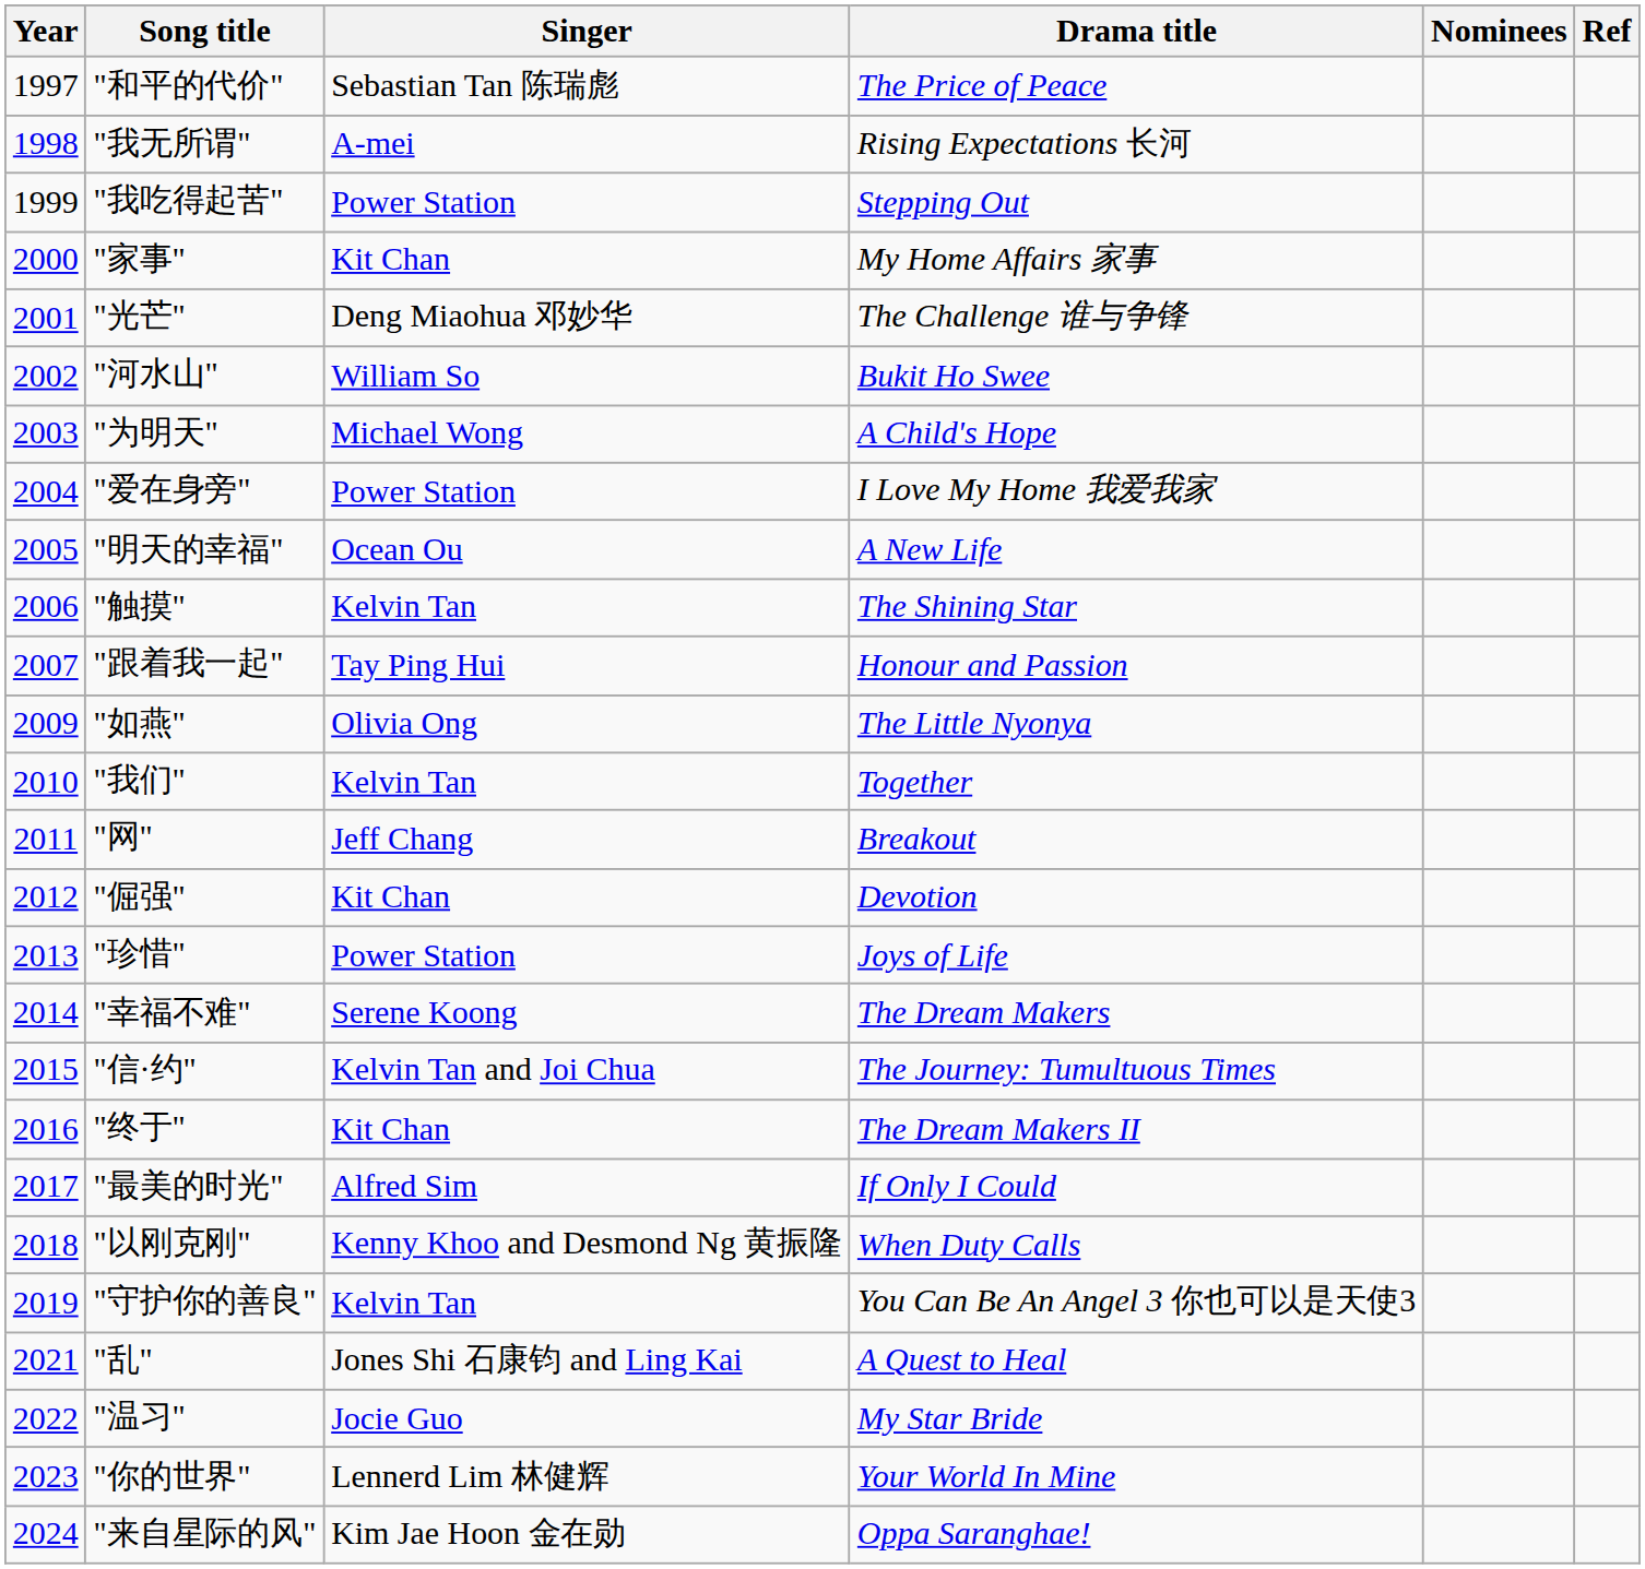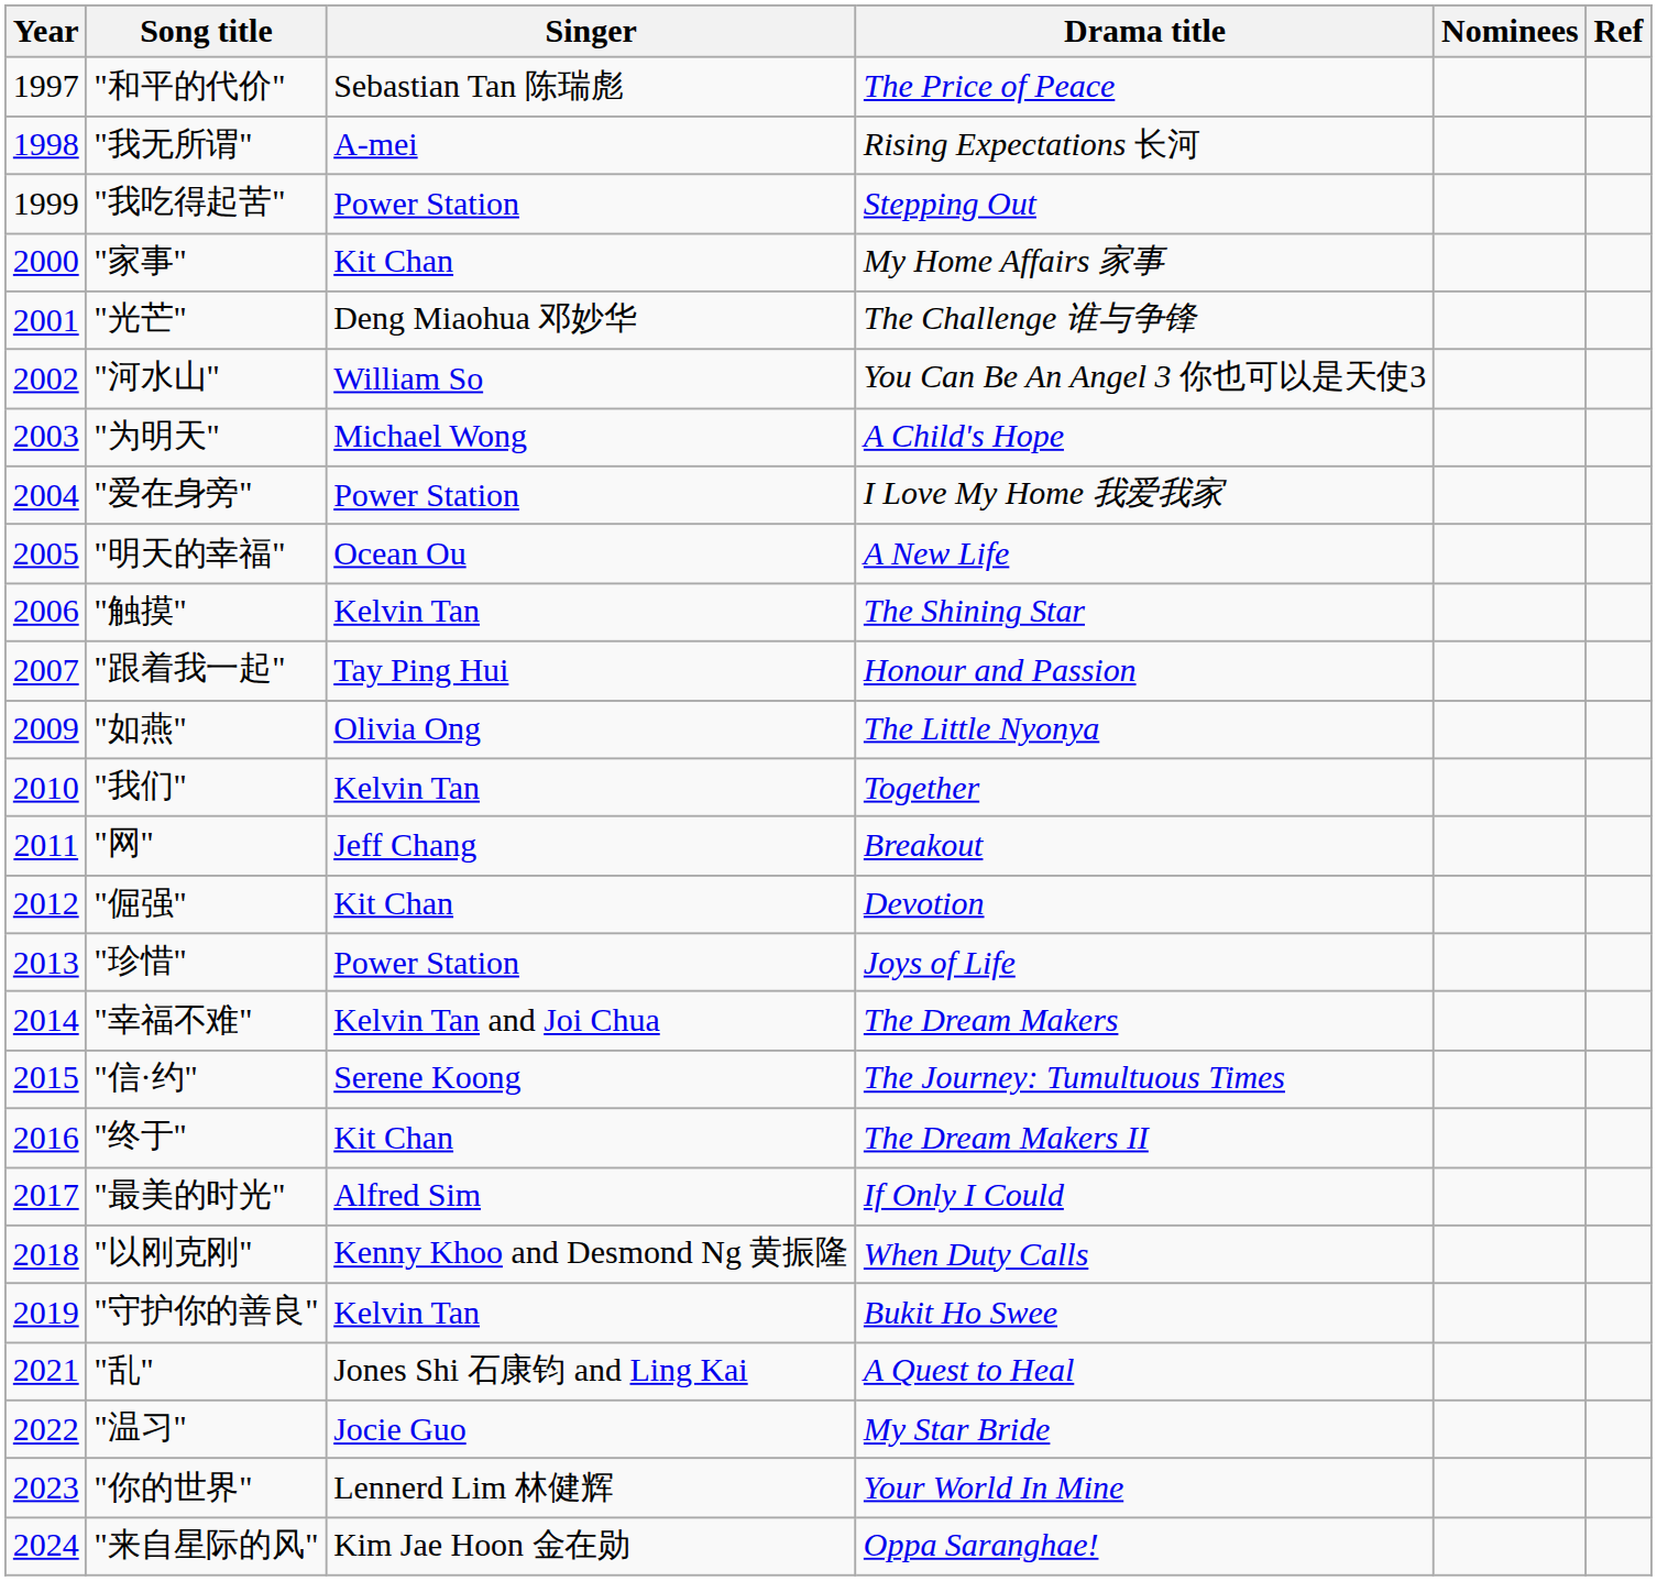"河水山" | Drama title: Bukit Ho Swee -> You Can Be An Angel 3 你也可以是天使3
"幸福不难" | Singer: Serene Koong -> Kelvin Tan and Joi Chua
"信·约" | Singer: Kelvin Tan and Joi Chua -> Serene Koong
"守护你的善良" | Drama title: You Can Be An Angel 3 你也可以是天使3 -> Bukit Ho Swee
